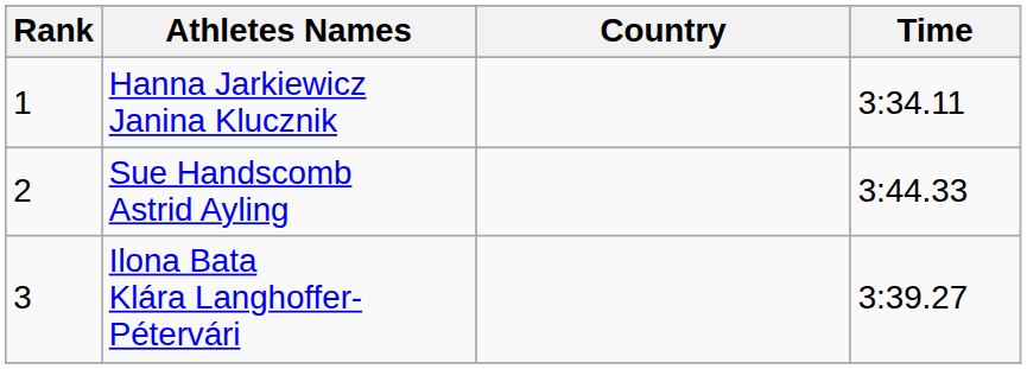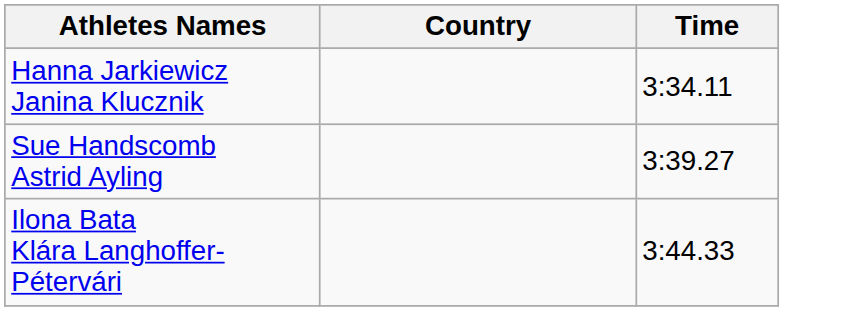- column: Rank | 1 | 2 | 3
Sue Handscomb Astrid Ayling | Time: 3:44.33 -> 3:39.27
Ilona Bata Klára Langhoffer-Pétervári | Time: 3:39.27 -> 3:44.33
